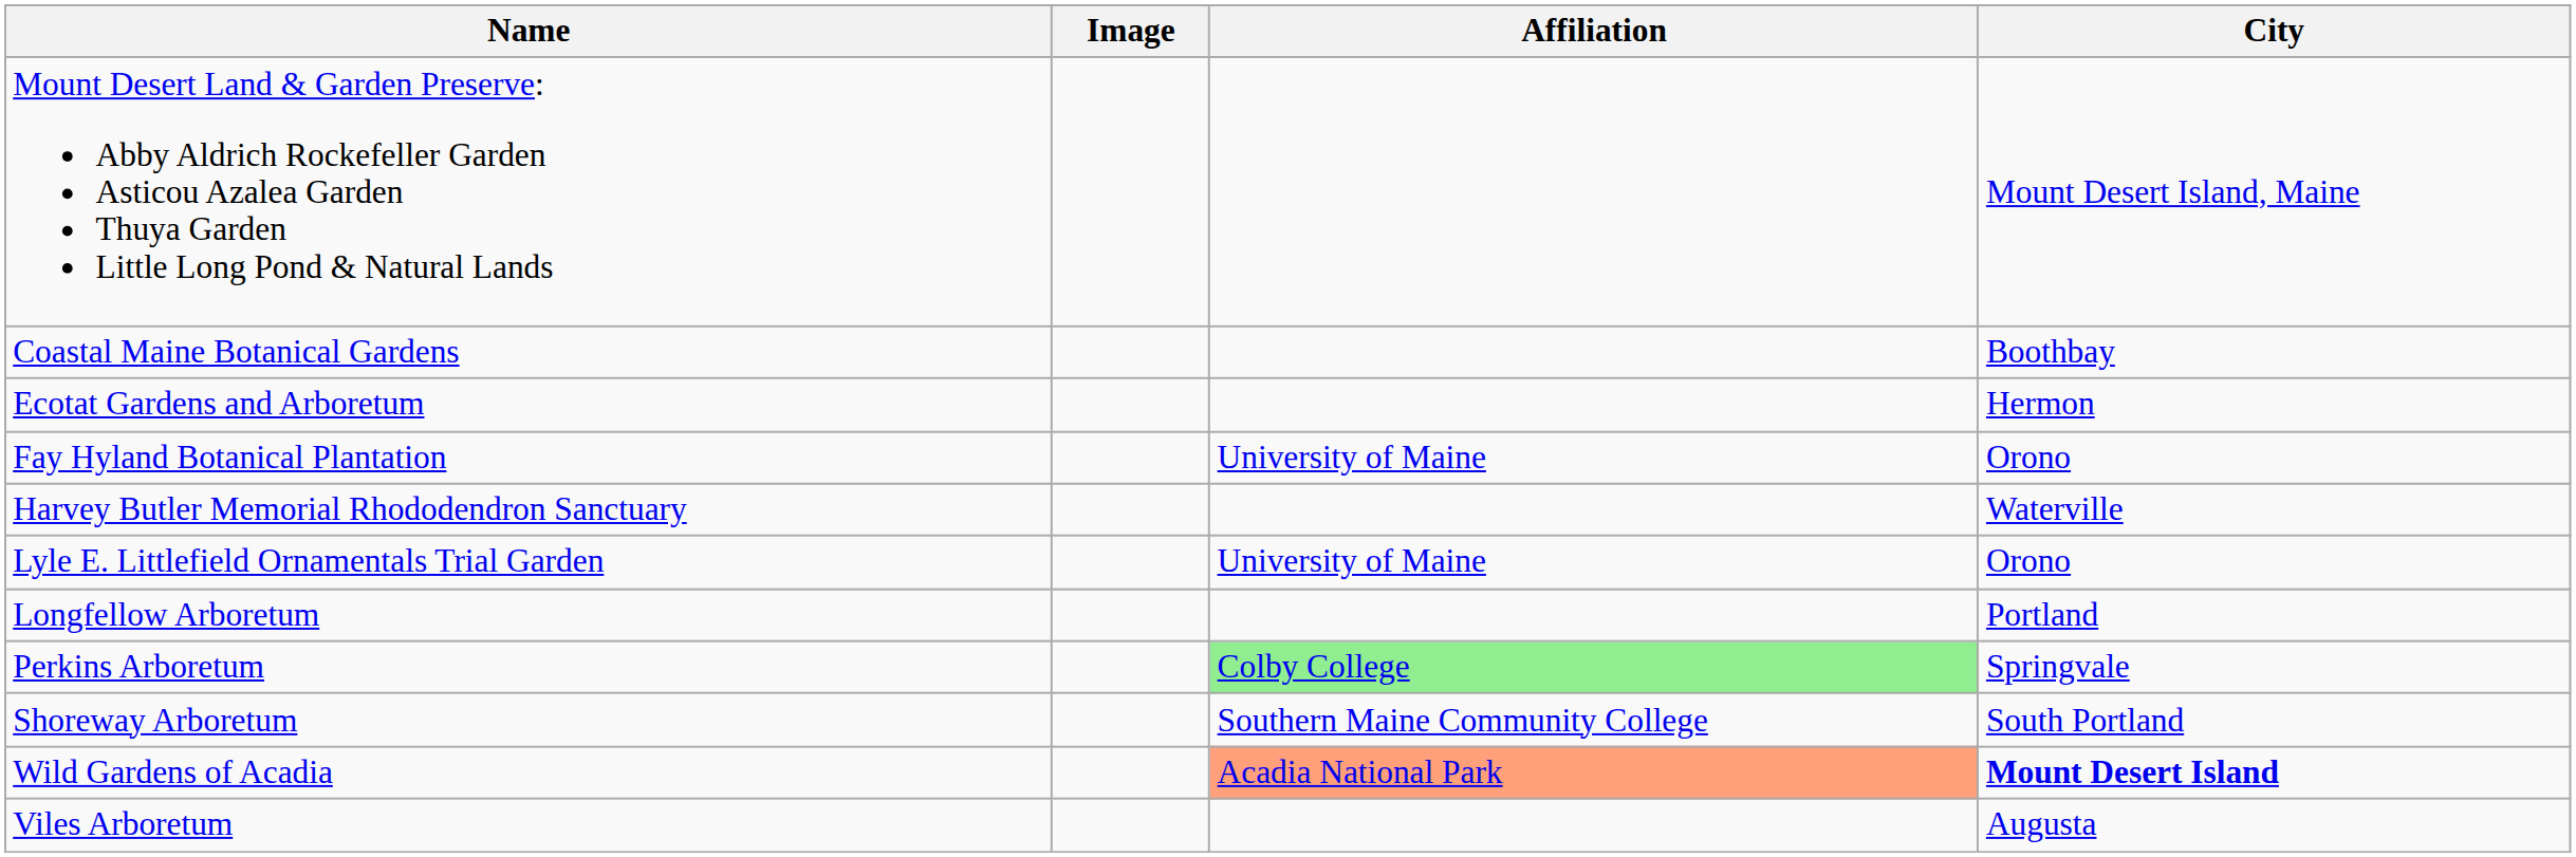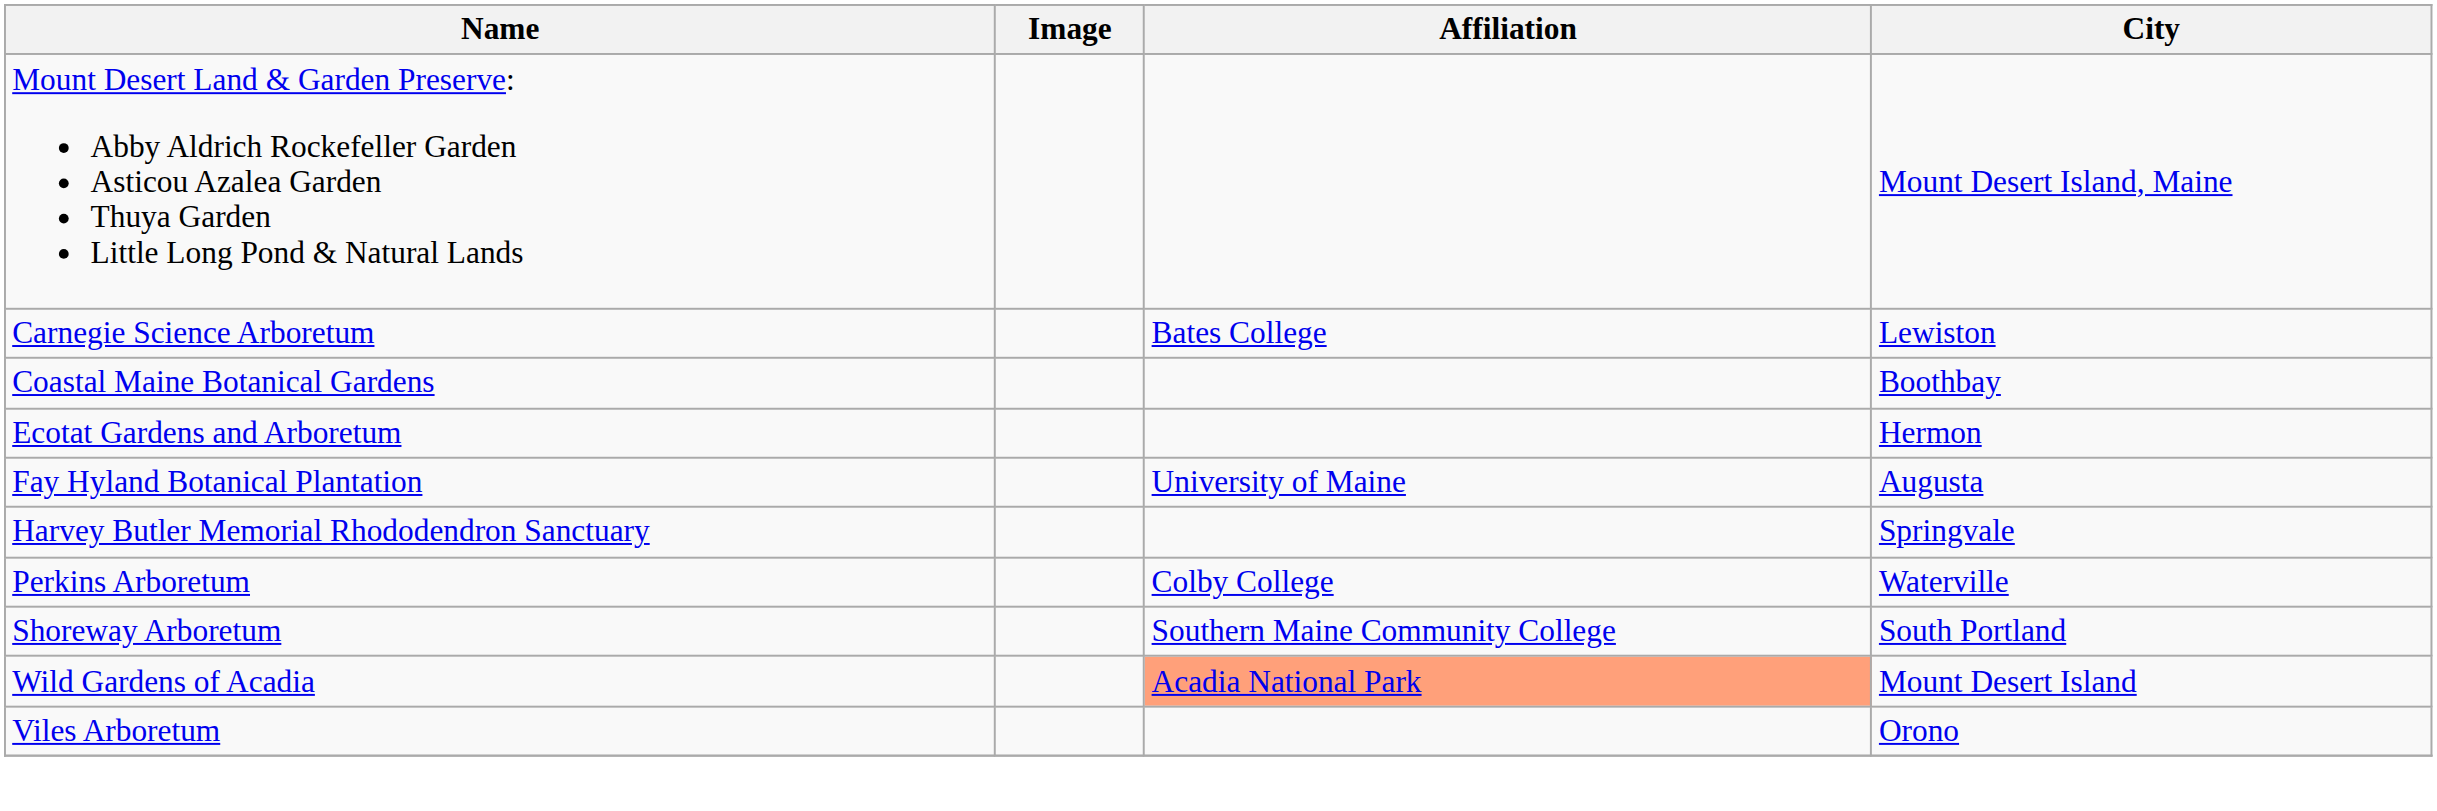+ row: Carnegie Science Arboretum | Bates College | Lewiston
Fay Hyland Botanical Plantation | City: Orono -> Augusta
Harvey Butler Memorial Rhododendron Sanctuary | City: Waterville -> Springvale
- row: Lyle E. Littlefield Ornamentals Trial Garden | University of Maine | Orono
- row: Longfellow Arboretum | Portland
Perkins Arboretum | Affiliation: lightgreen background -> no background
Perkins Arboretum | City: Springvale -> Waterville
Wild Gardens of Acadia | City: bold -> normal
Viles Arboretum | City: Augusta -> Orono
